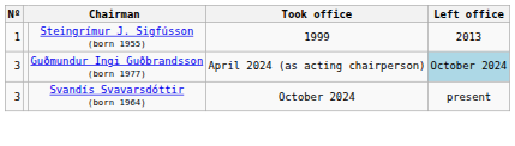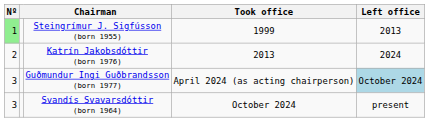Steingrímur J. Sigfússon (born 1955) | Nº: no background -> lightgreen background
+ row: 2 | Katrín Jakobsdóttir (born 1976) | 2013 | 2024
